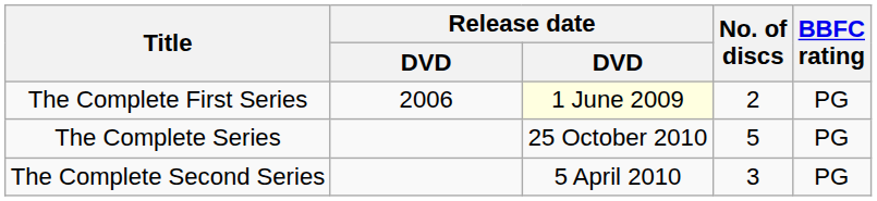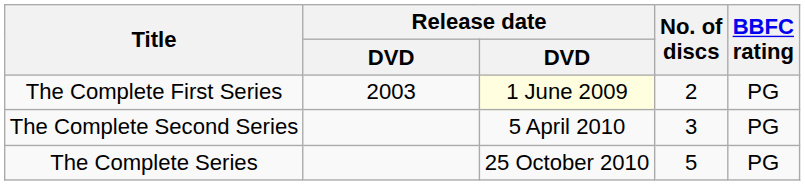The Complete First Series | column 2: 2006 -> 2003
rows swapped: The Complete Second Series <-> The Complete Series
